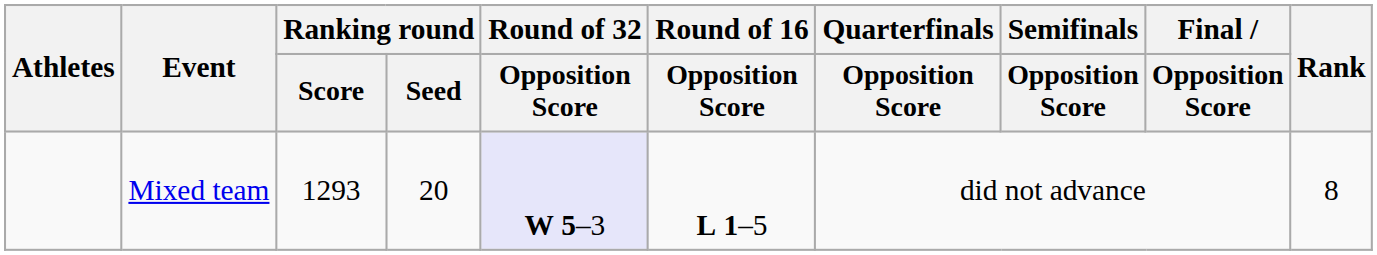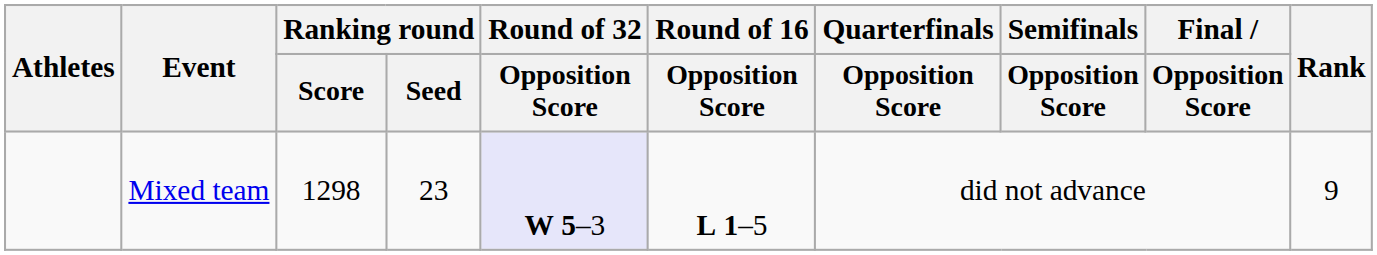Mixed team | Ranking round / Score: 1293 -> 1298
Mixed team | Ranking round / Seed: 20 -> 23
Mixed team | Rank: 8 -> 9
